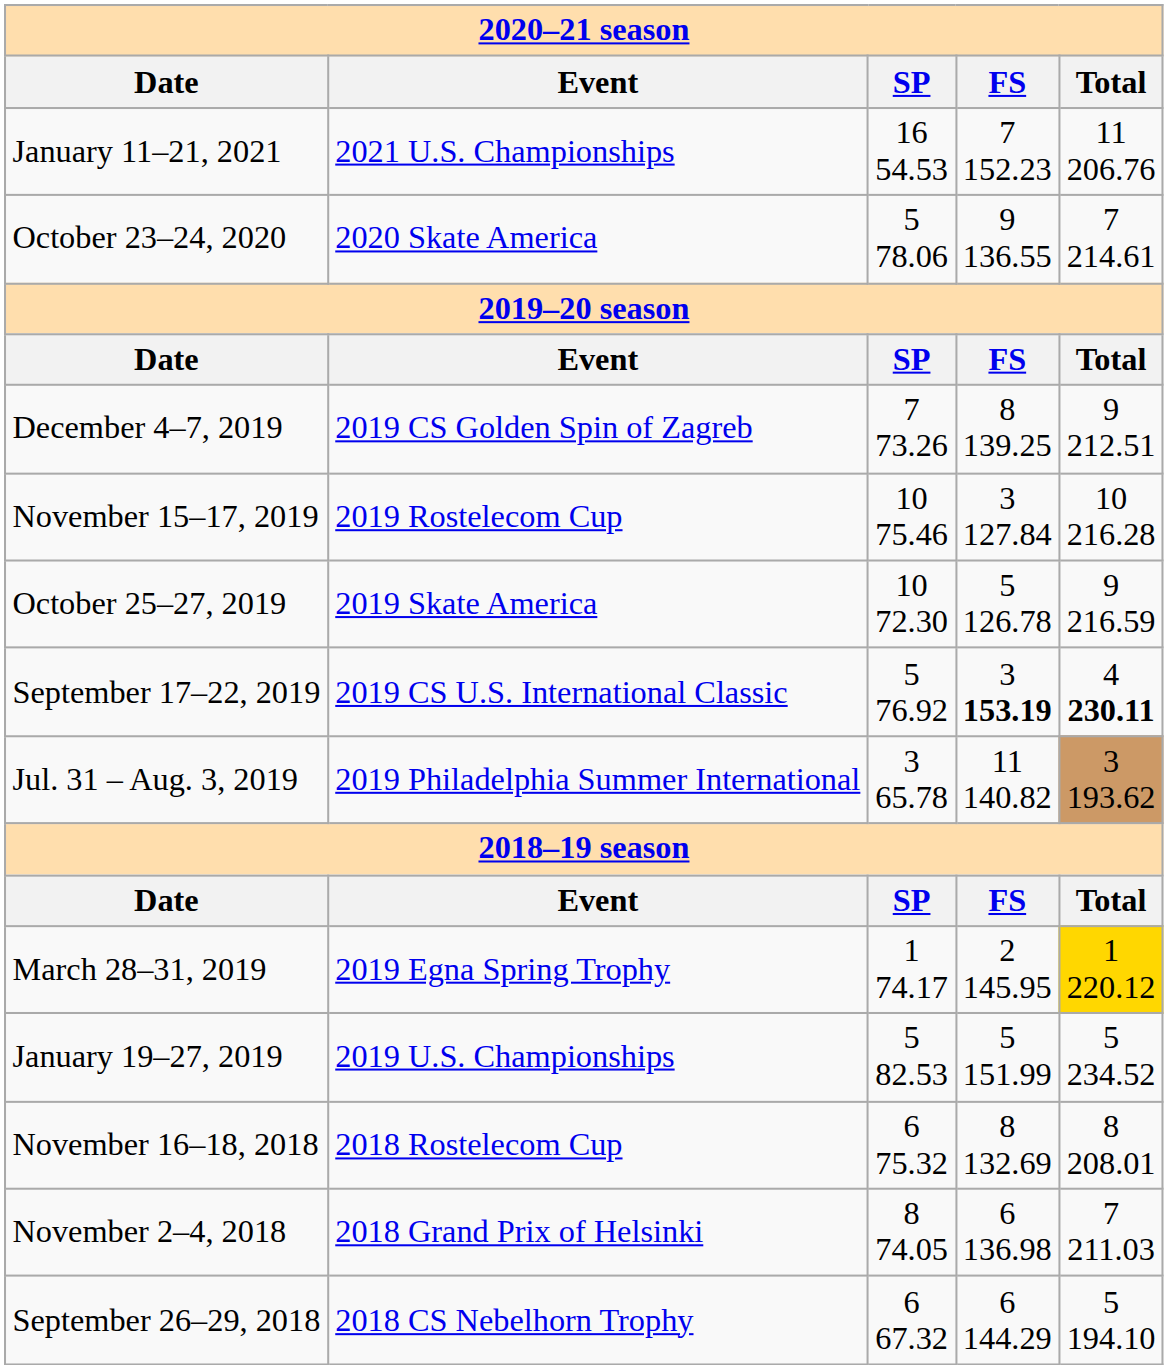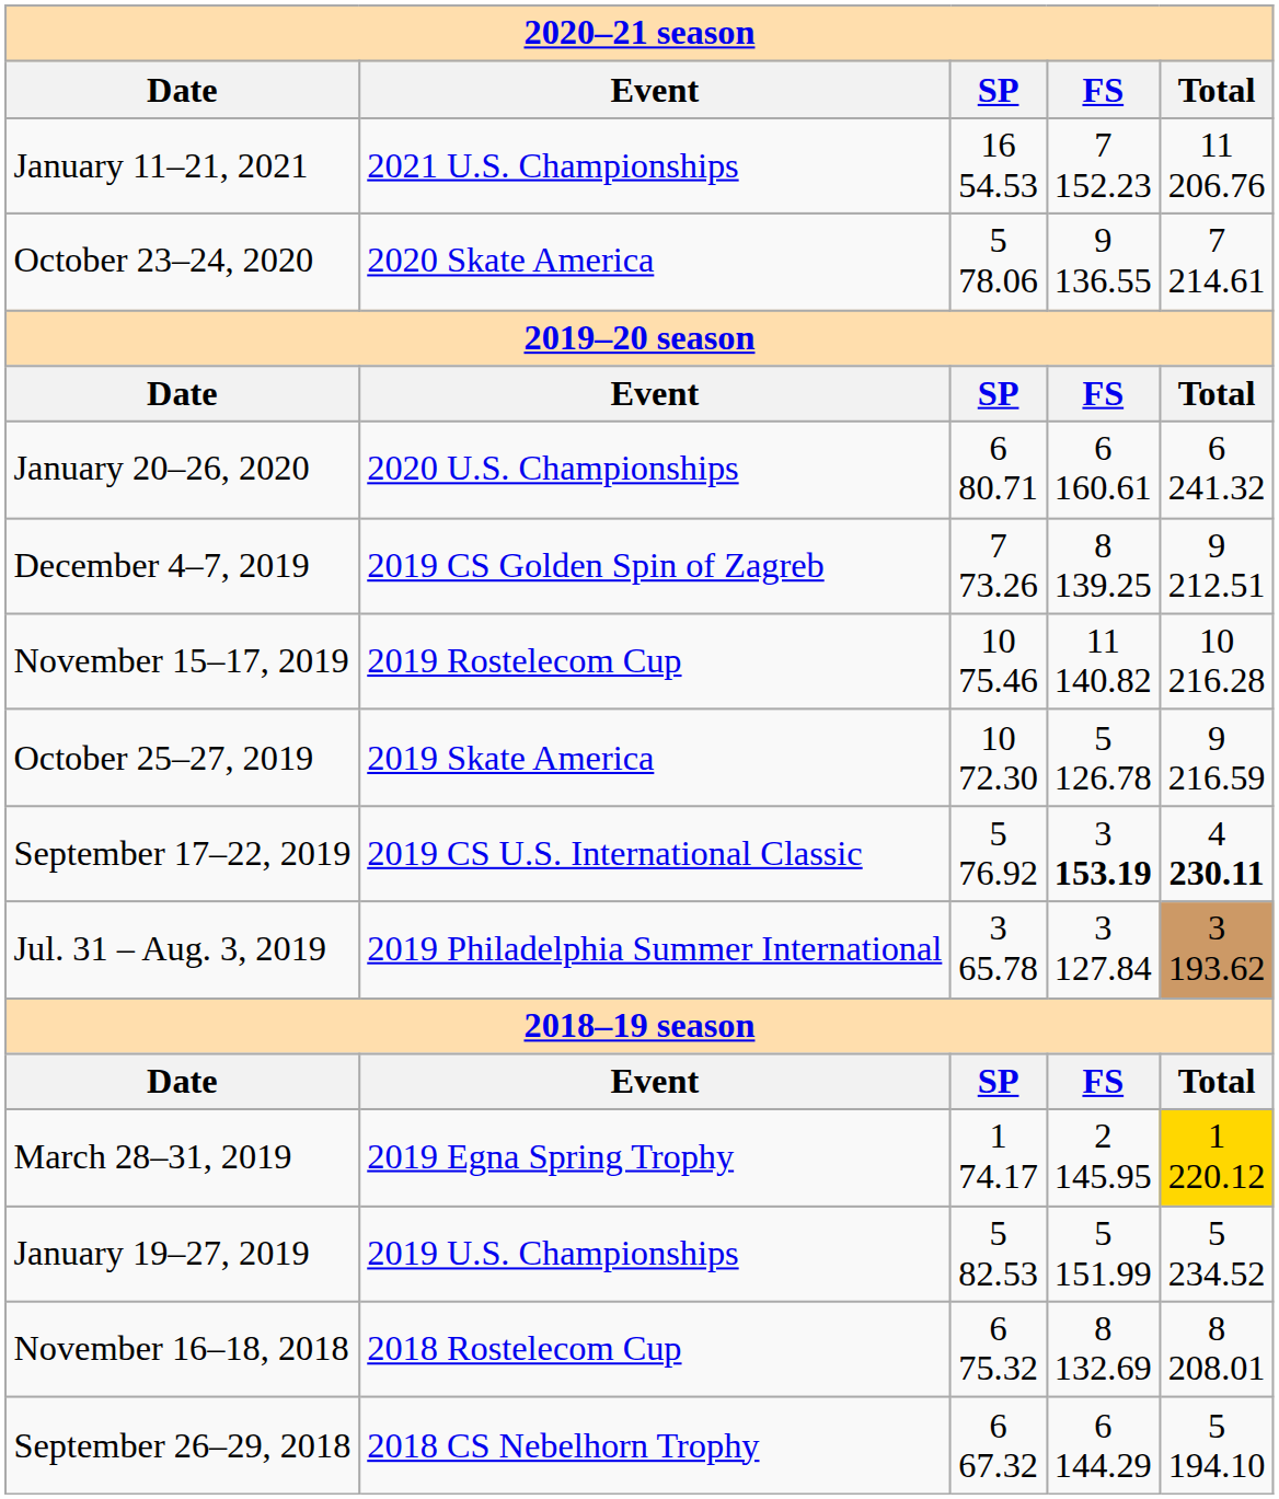+ row: January 20–26, 2020 | 2020 U.S. Championships | 6 80.71 | 6 160.61 | 6 241.32
November 15–17, 2019 | column 4: 3 127.84 -> 11 140.82
Jul. 31 – Aug. 3, 2019 | column 4: 11 140.82 -> 3 127.84
- row: November 2–4, 2018 | 2018 Grand Prix of Helsinki | 8 74.05 | 6 136.98 | 7 211.03
